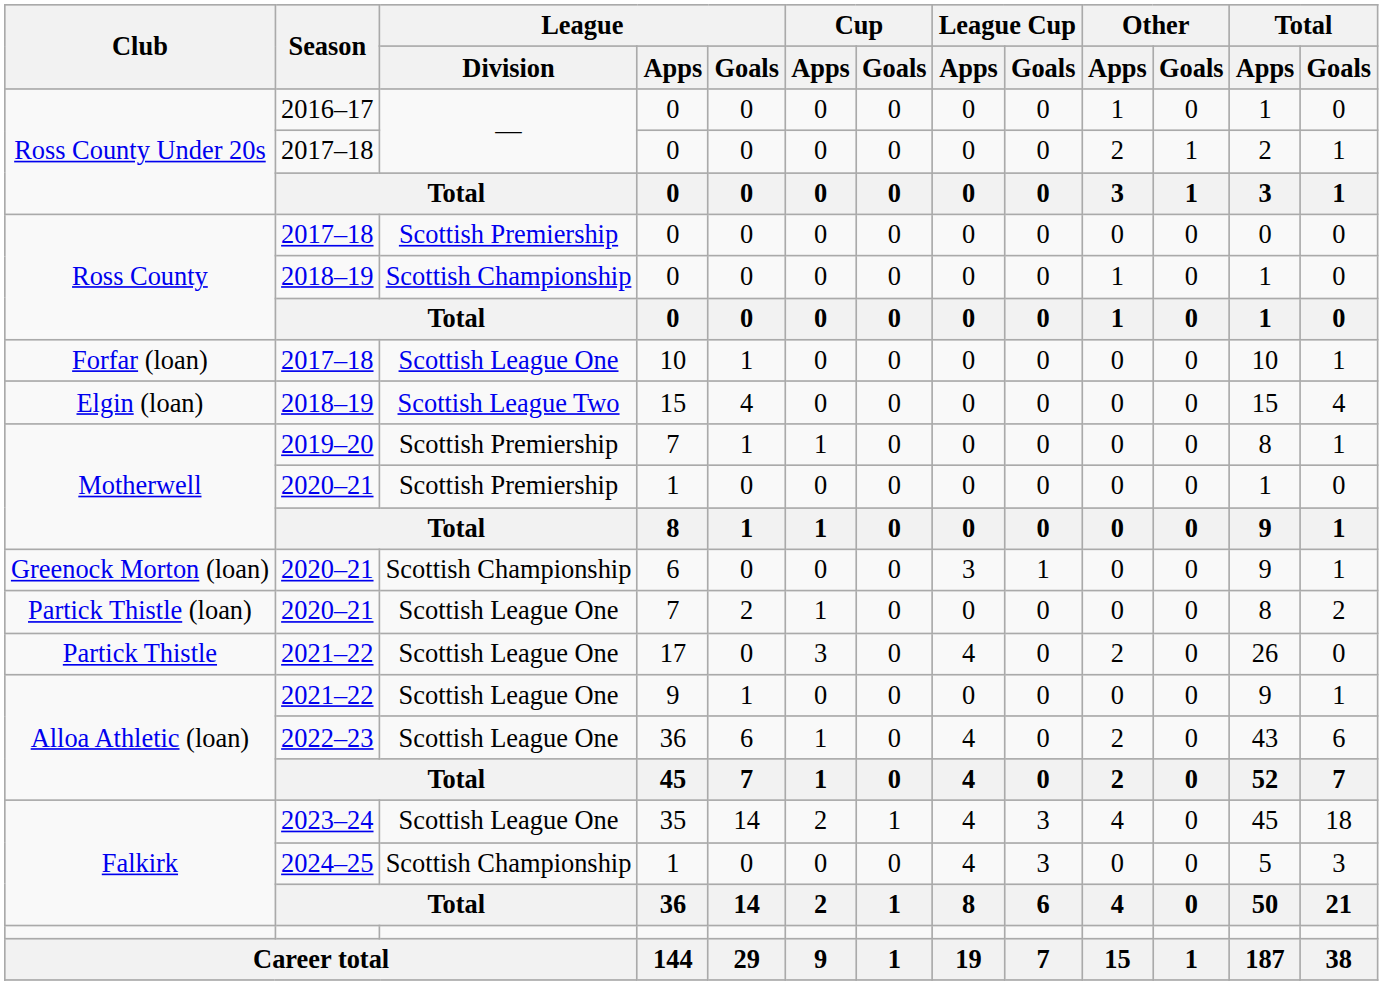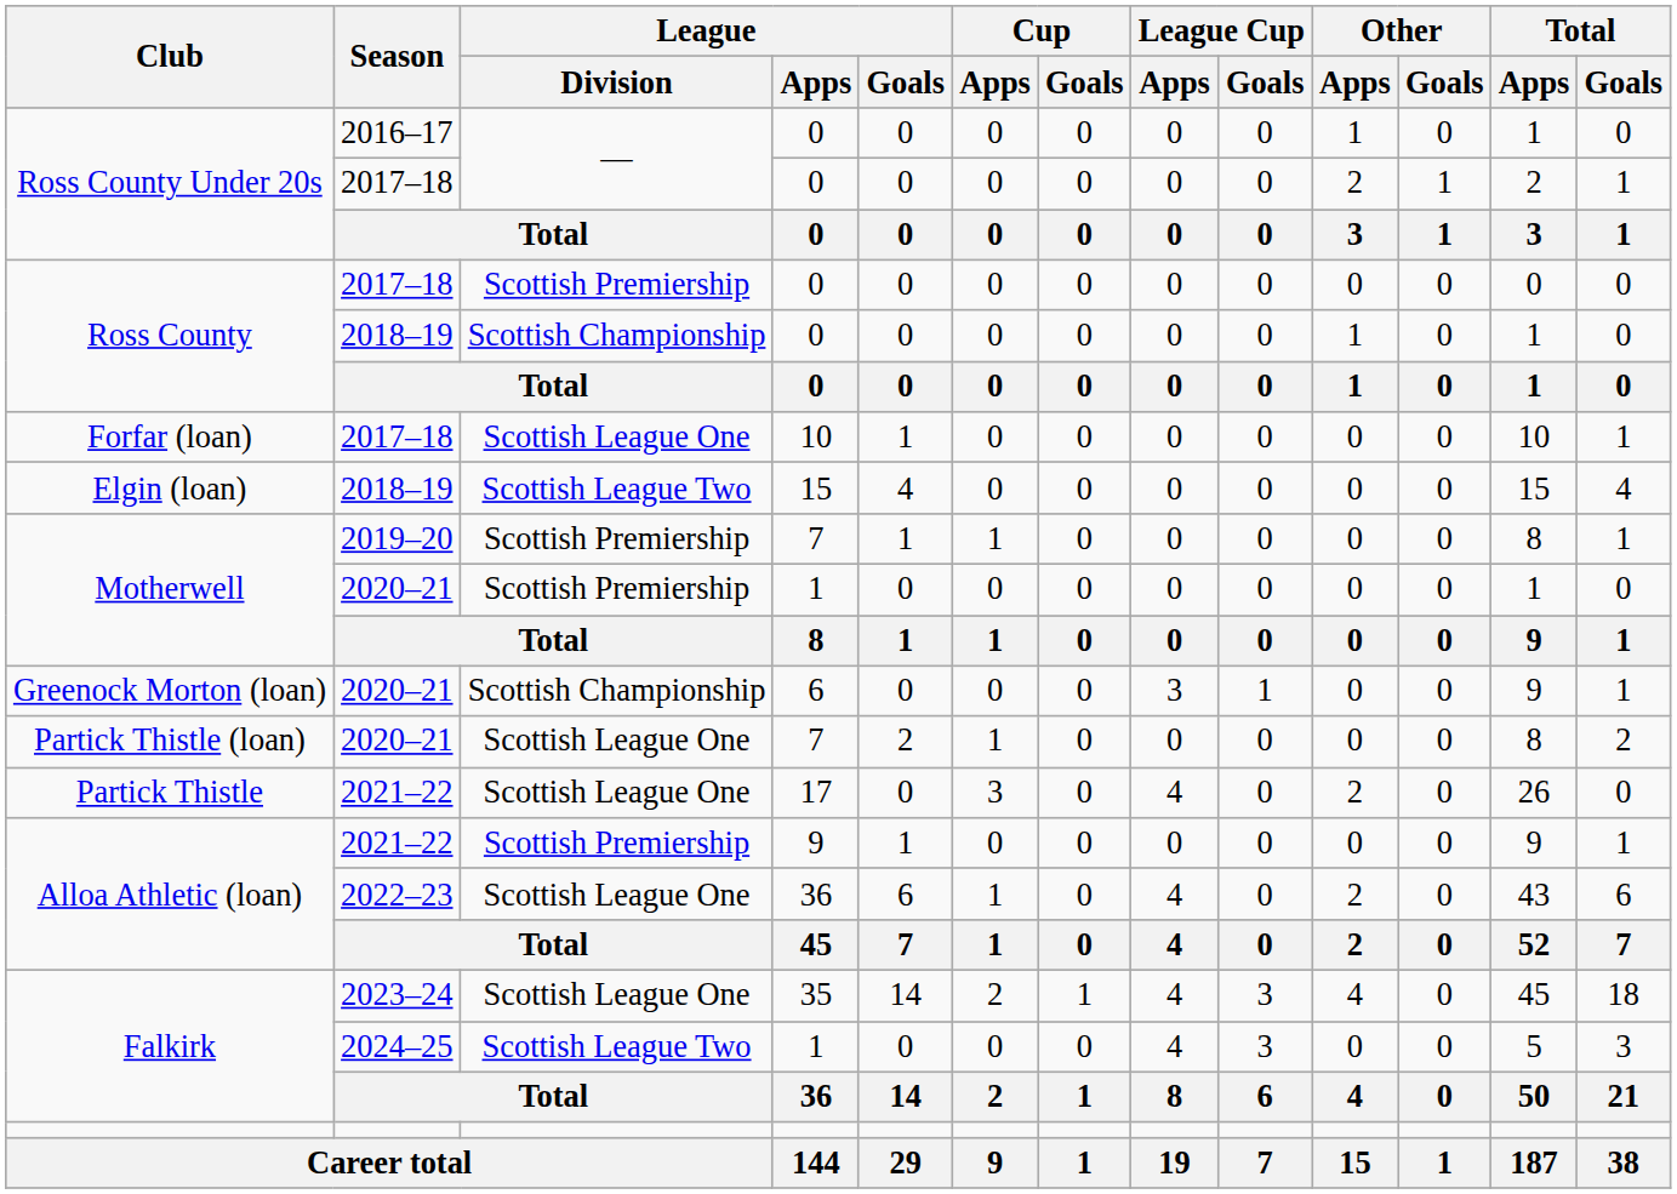Alloa Athletic (loan) / 2021–22 | League / Division: Scottish League One -> Scottish Premiership
Falkirk / 2024–25 | League / Division: Scottish Championship -> Scottish League Two
